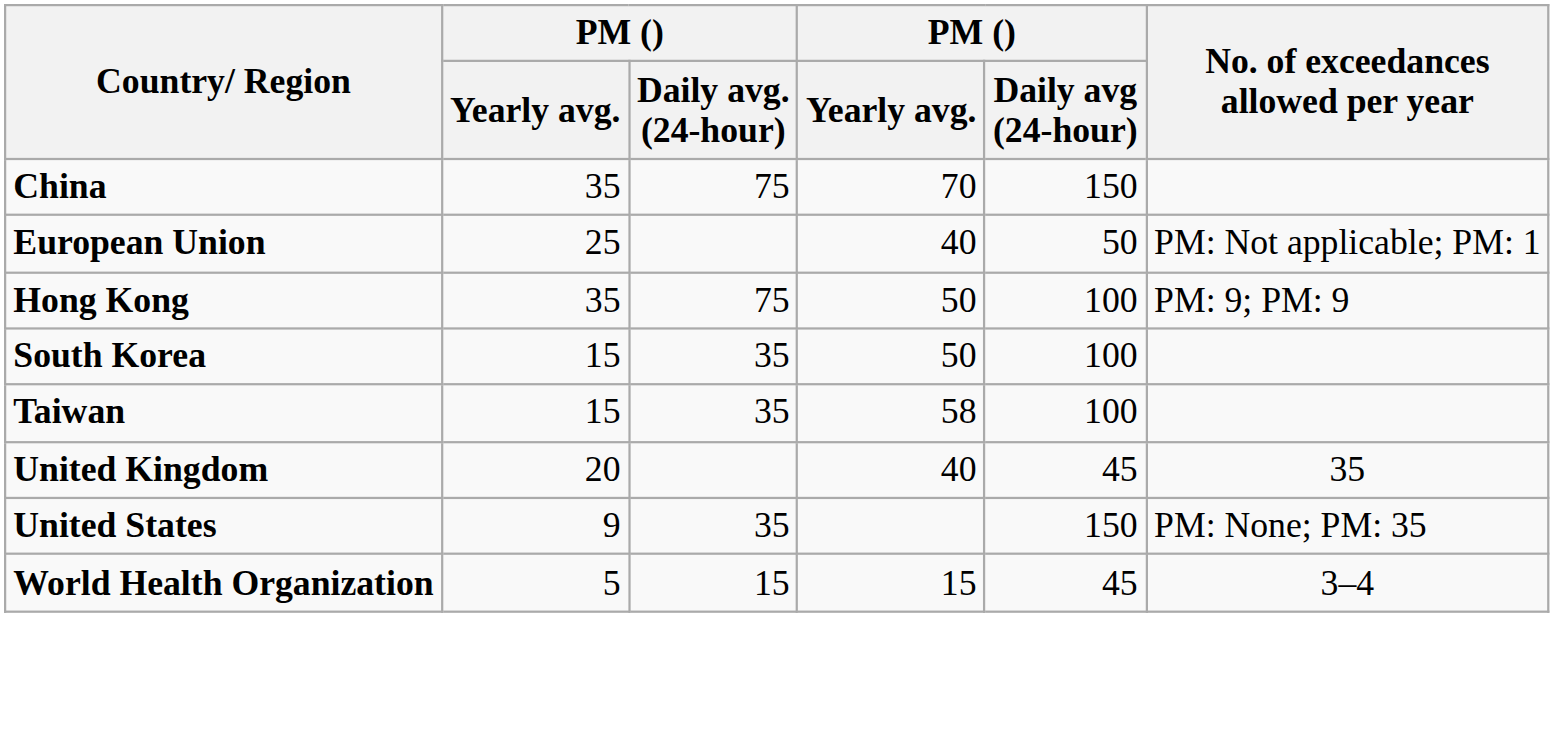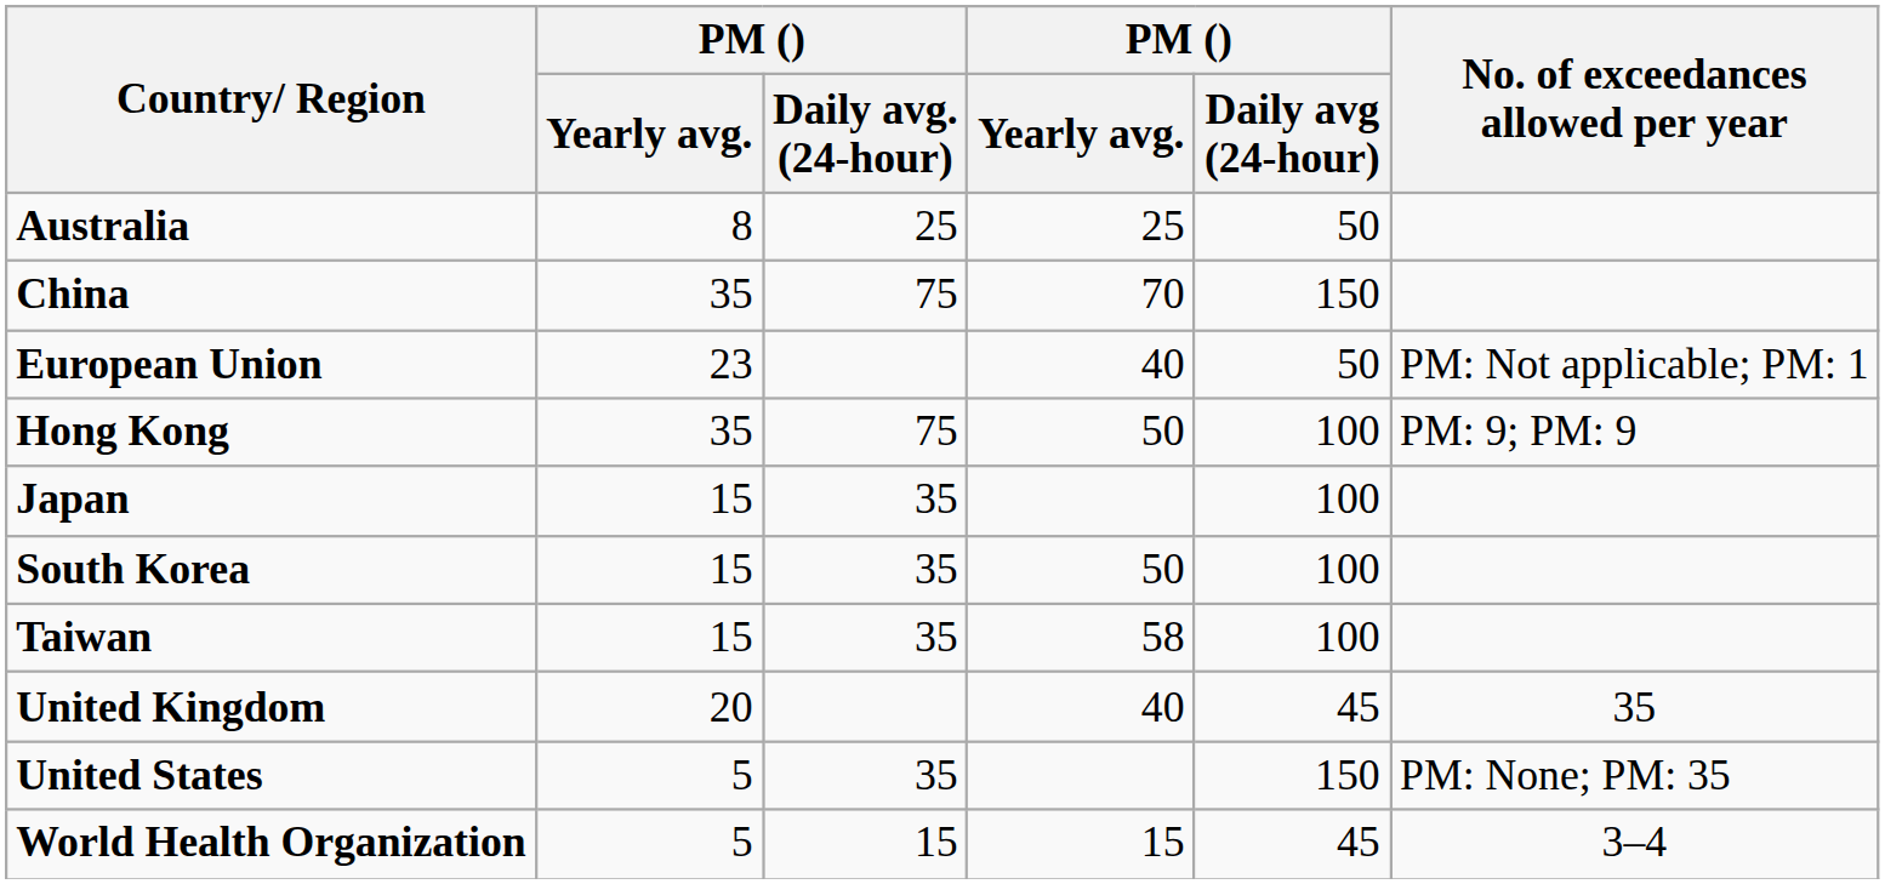+ row: Australia | 8 | 25 | 25 | 50
European Union | column 2: 25 -> 23
+ row: Japan | 15 | 35 | 100
United States | column 2: 9 -> 5
